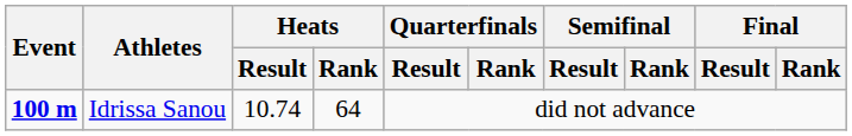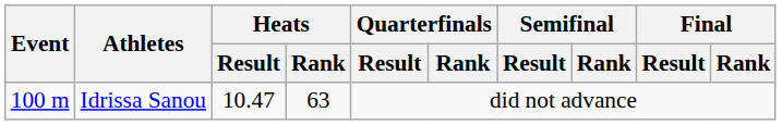Idrissa Sanou | Event: bold -> normal
Idrissa Sanou | Heats / Result: 10.74 -> 10.47
Idrissa Sanou | Heats / Rank: 64 -> 63
